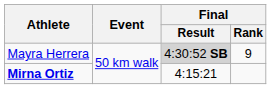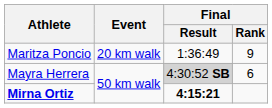+ row: Maritza Poncio | 20 km walk | 1:36:49 | 9
Mayra Herrera | Final / Rank: 9 -> 6
Mirna Ortiz | Final / Result: normal -> bold
